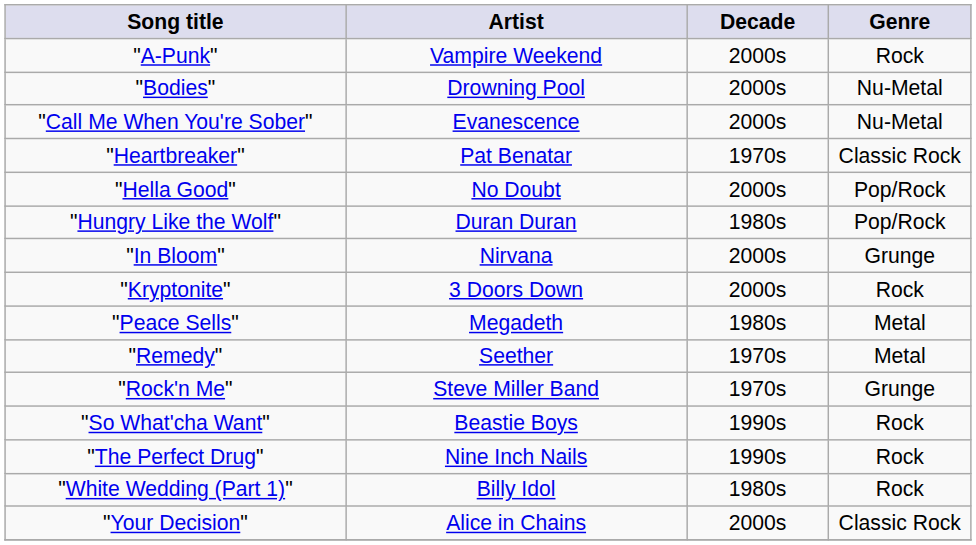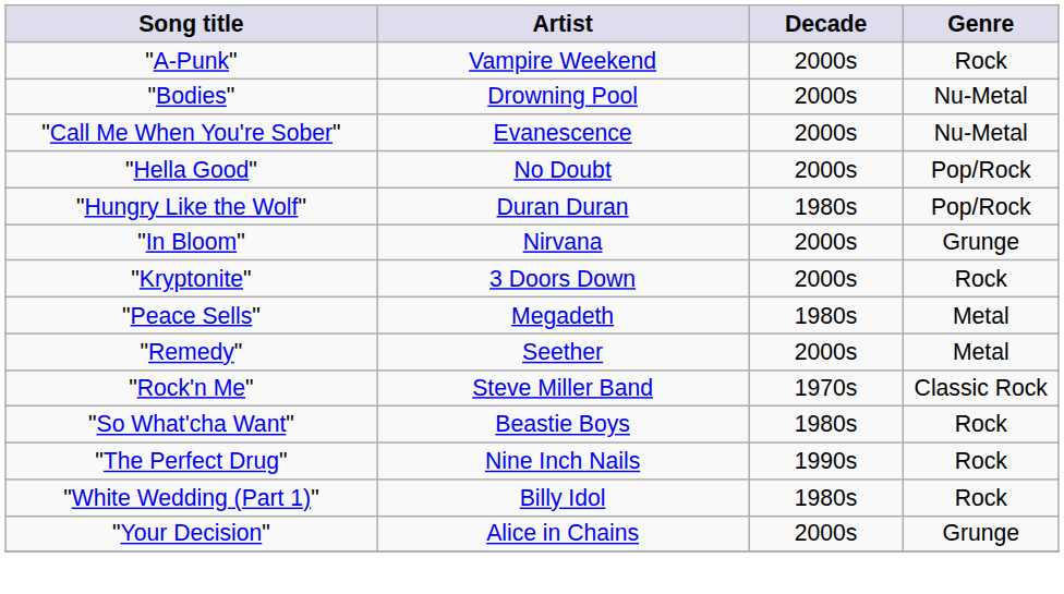- row: "Heartbreaker" | Pat Benatar | 1970s | Classic Rock
"Remedy" | Decade: 1970s -> 2000s
"Rock'n Me" | Genre: Grunge -> Classic Rock
"So What'cha Want" | Decade: 1990s -> 1980s
"Your Decision" | Genre: Classic Rock -> Grunge
